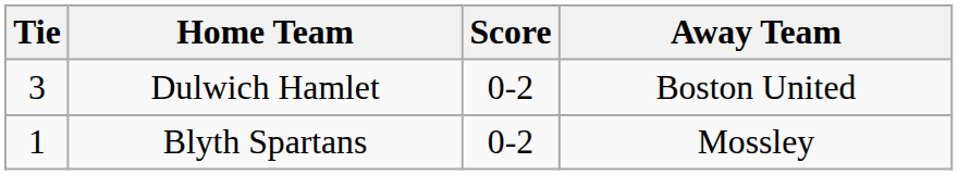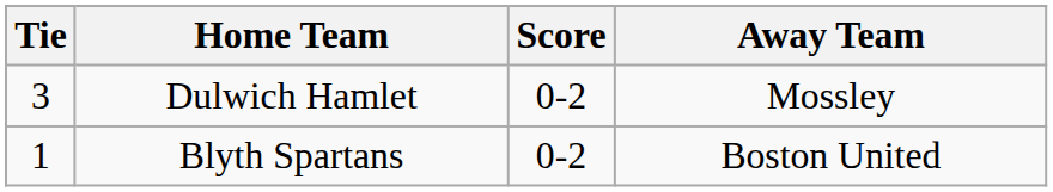Dulwich Hamlet | Away Team: Boston United -> Mossley
Blyth Spartans | Away Team: Mossley -> Boston United
